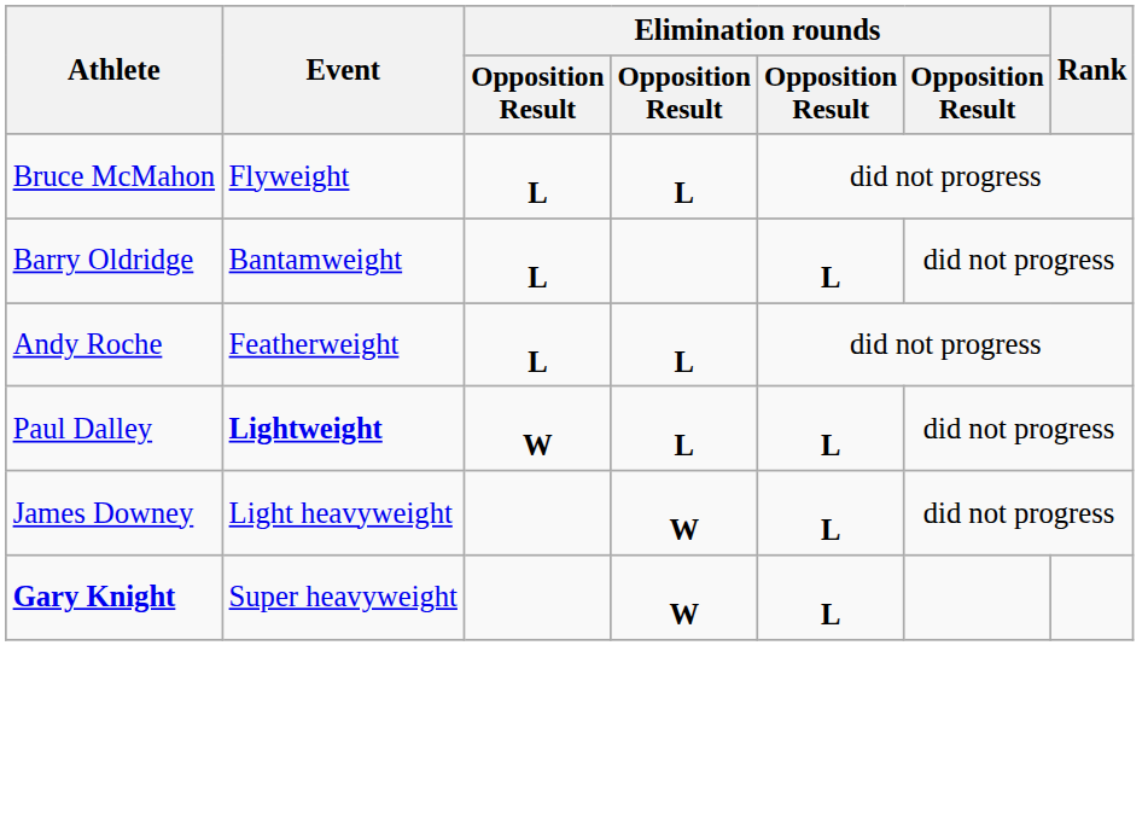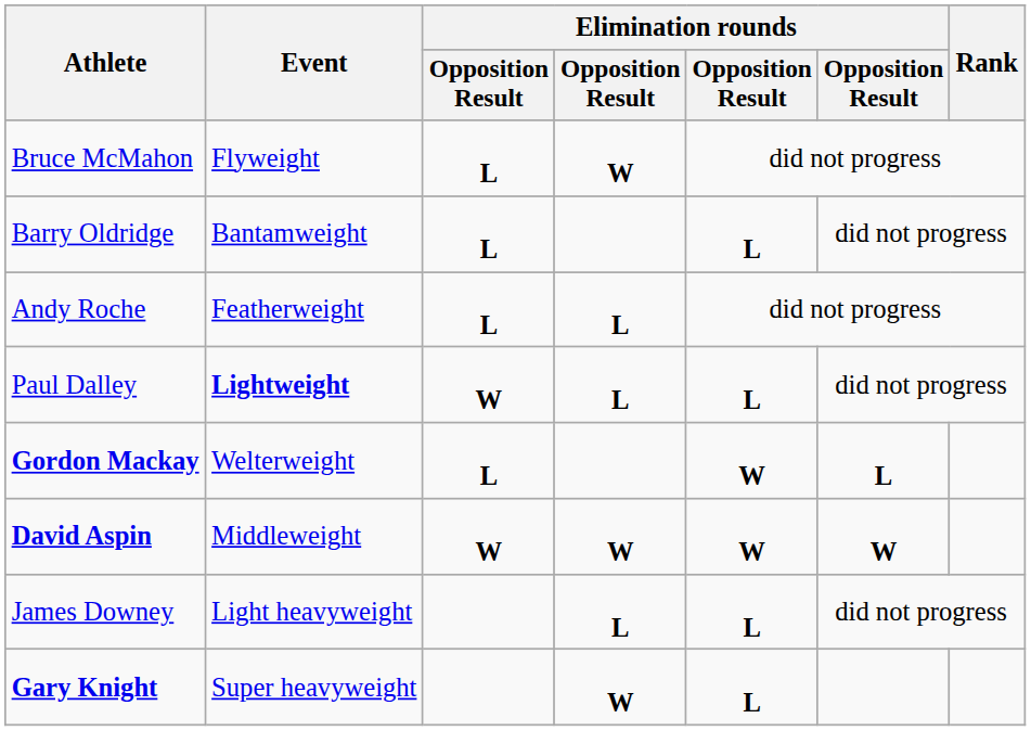Bruce McMahon | column 4: L -> W
+ row: Gordon Mackay | Welterweight | L | W | L
+ row: David Aspin | Middleweight | W | W | W | W
James Downey | column 4: W -> L
